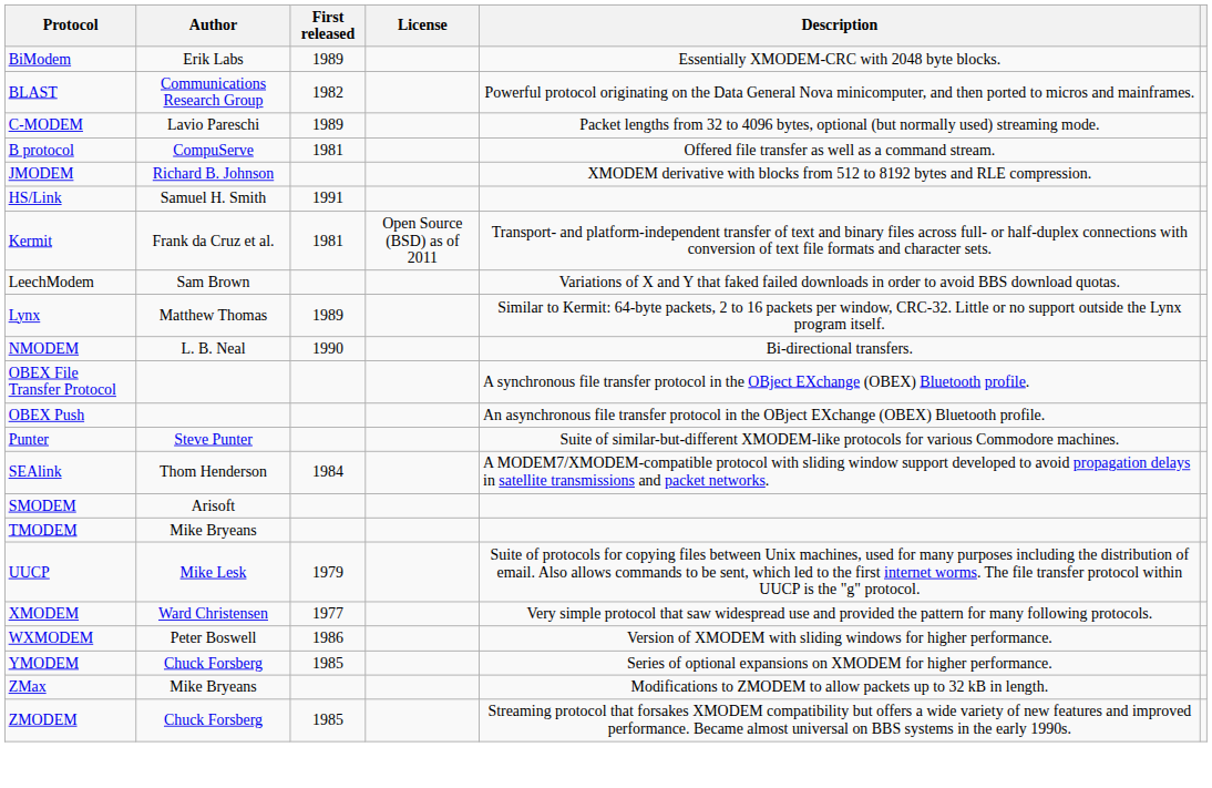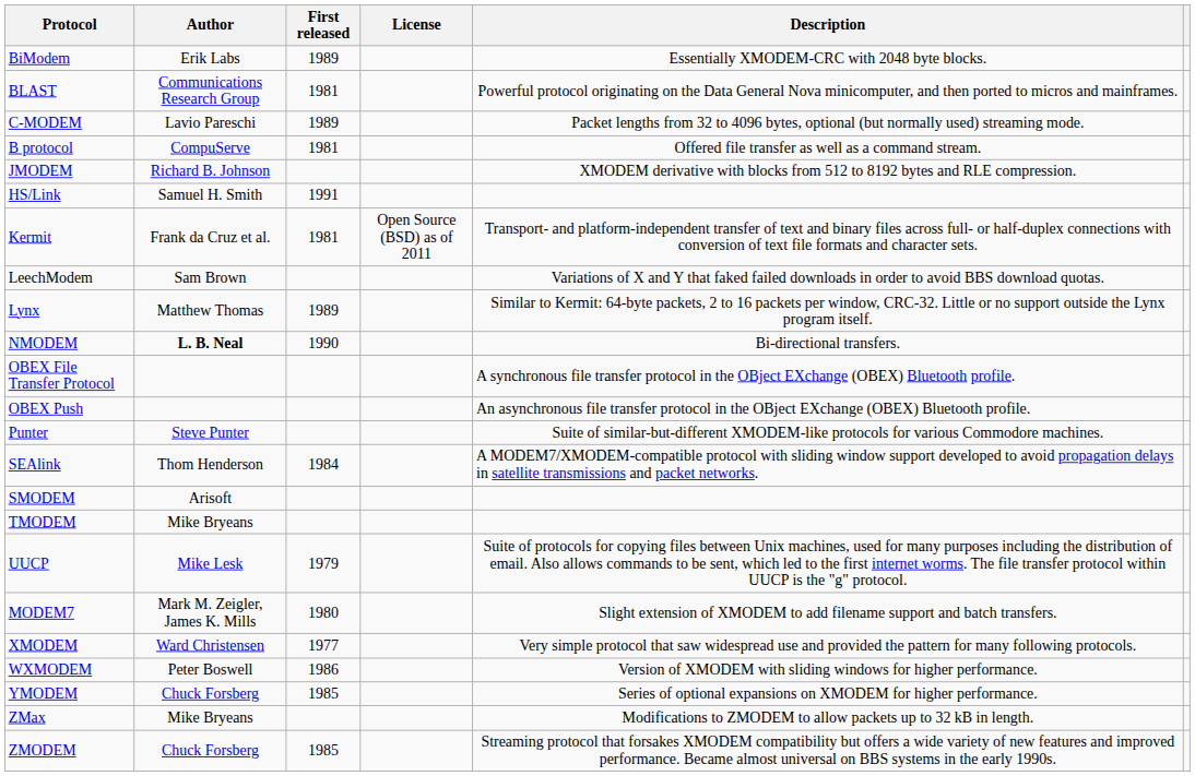BLAST | First released: 1982 -> 1981
NMODEM | Author: normal -> bold
+ row: MODEM7 | Mark M. Zeigler, James K. Mills | 1980 | Slight extension of XMODEM to add filename support and batch transfers.
